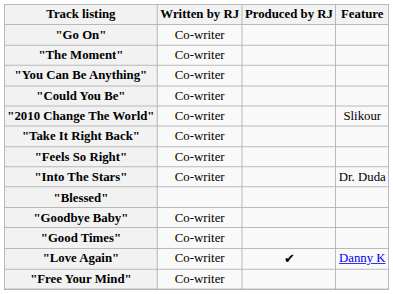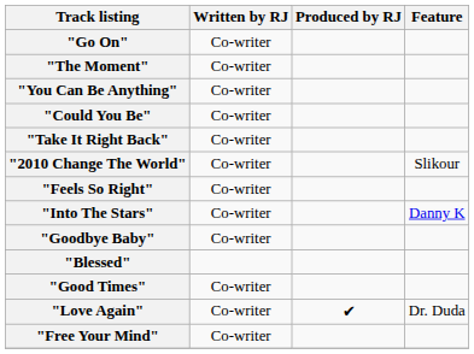rows swapped: "Take It Right Back" <-> "2010 Change The World"
"Into The Stars" | Feature: Dr. Duda -> Danny K
rows swapped: "Blessed" <-> "Goodbye Baby"
"Love Again" | Feature: Danny K -> Dr. Duda
